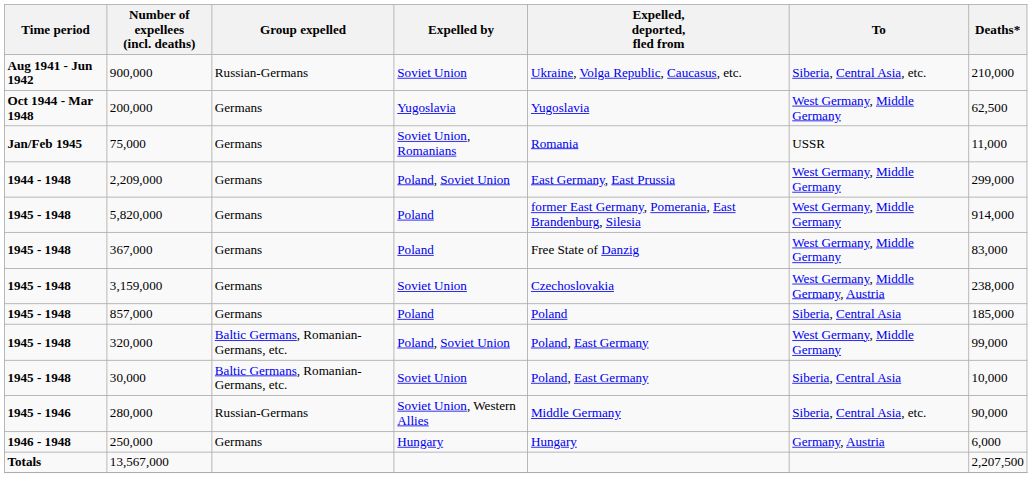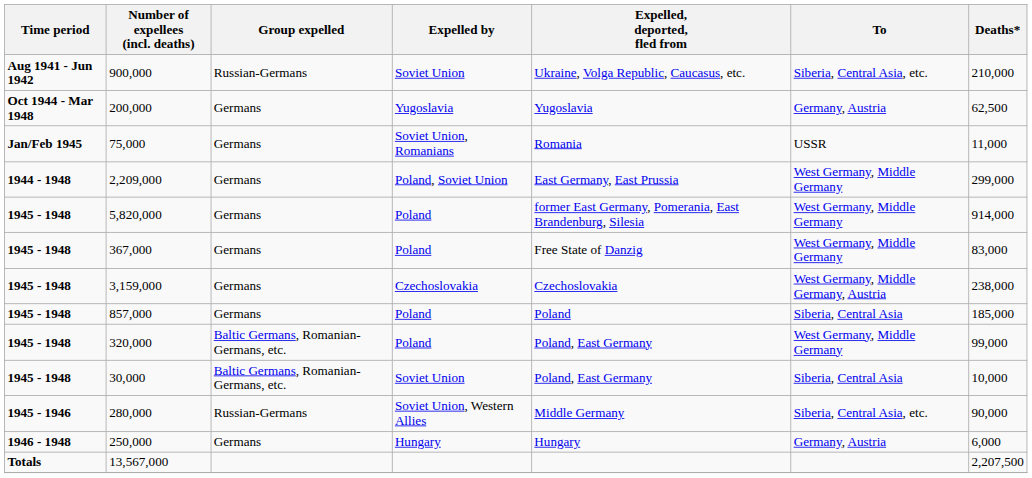200,000 | To: West Germany, Middle Germany -> Germany, Austria
3,159,000 | Expelled by: Soviet Union -> Czechoslovakia
320,000 | Expelled by: Poland, Soviet Union -> Poland
